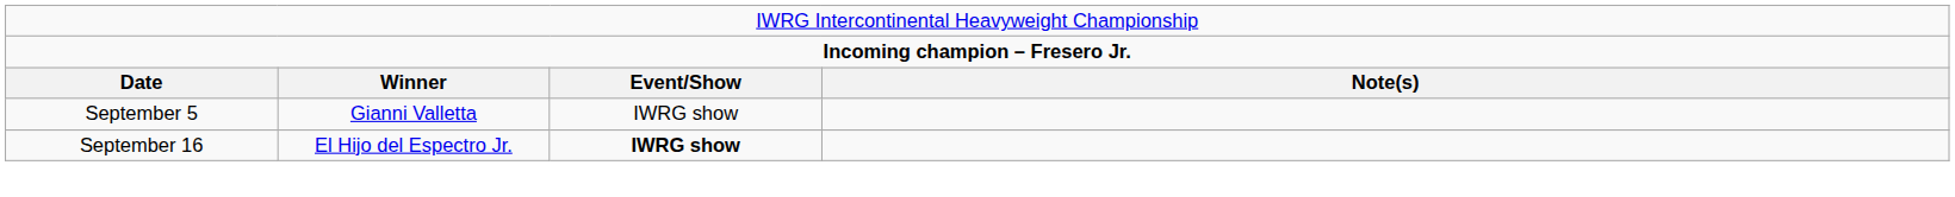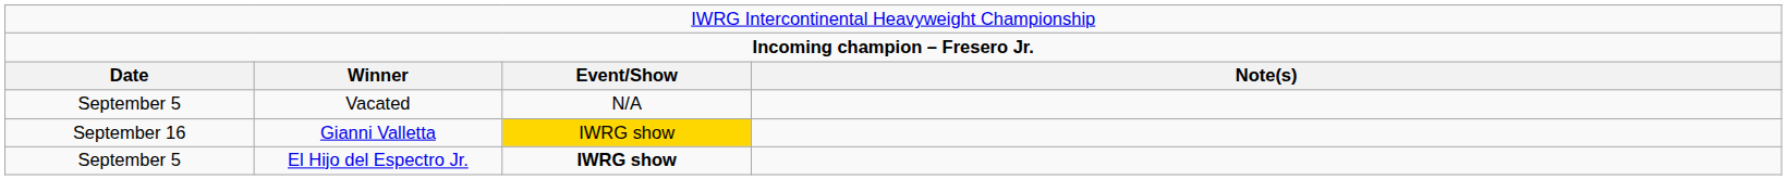+ row: September 5 | Vacated | N/A
Gianni Valletta | column 1: September 5 -> September 16
Gianni Valletta | column 3: no background -> gold background
El Hijo del Espectro Jr. | column 1: September 16 -> September 5
